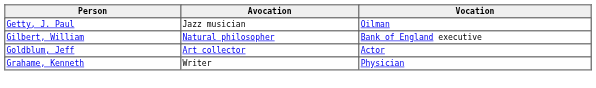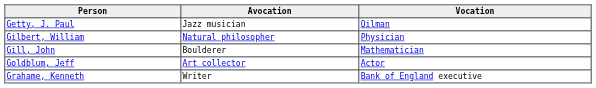Gilbert, William | Vocation: Bank of England executive -> Physician
+ row: Gill, John | Boulderer | Mathematician
Grahame, Kenneth | Vocation: Physician -> Bank of England executive
